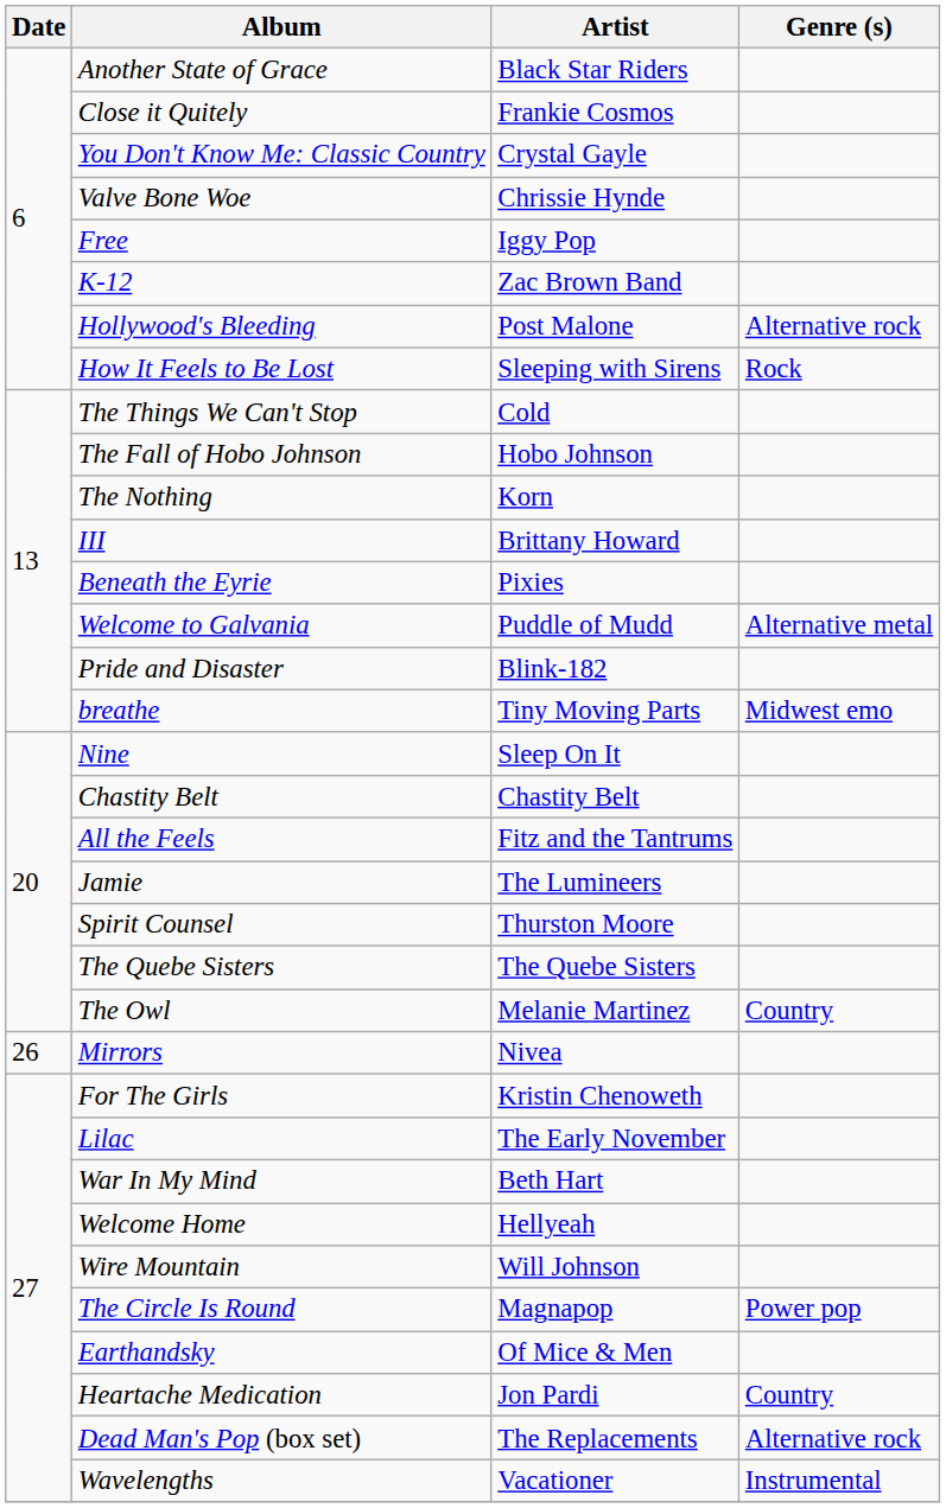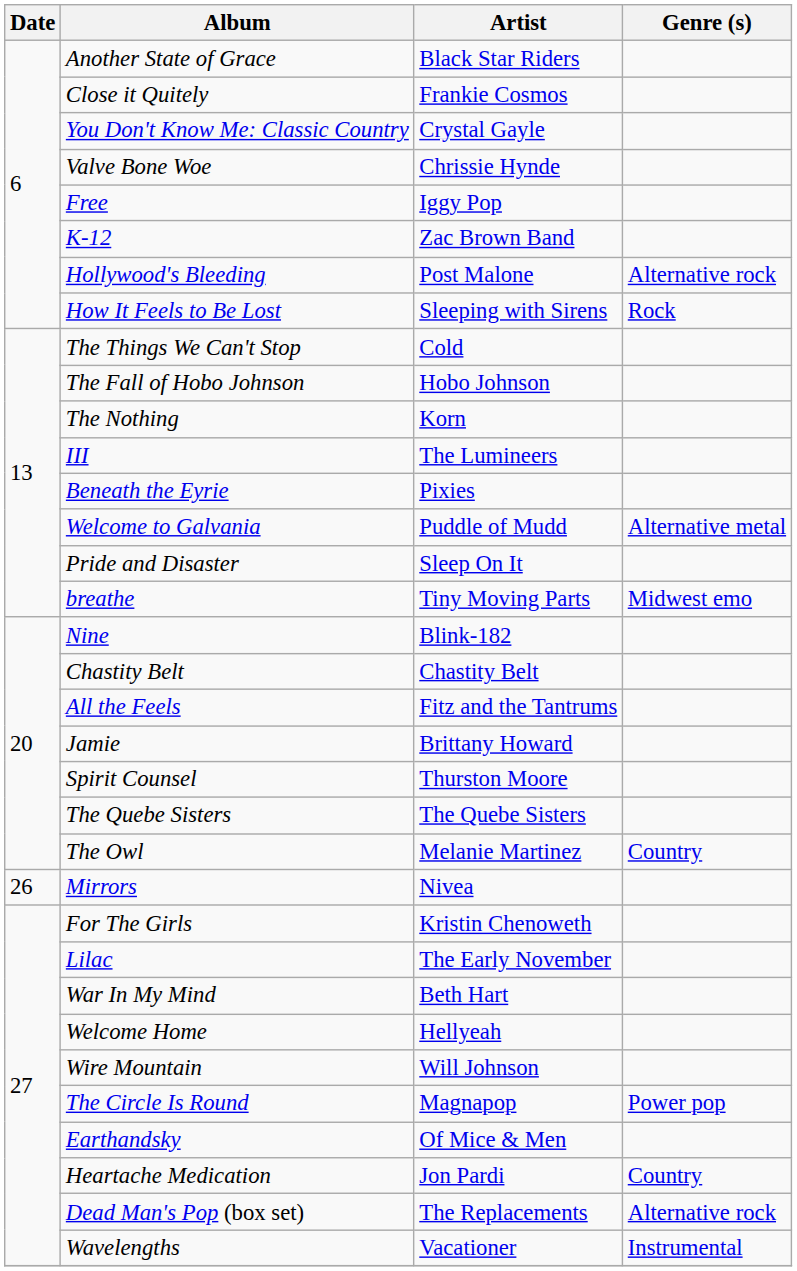III | Artist: Brittany Howard -> The Lumineers
Pride and Disaster | Artist: Blink-182 -> Sleep On It
Nine | Artist: Sleep On It -> Blink-182
Jamie | Artist: The Lumineers -> Brittany Howard
